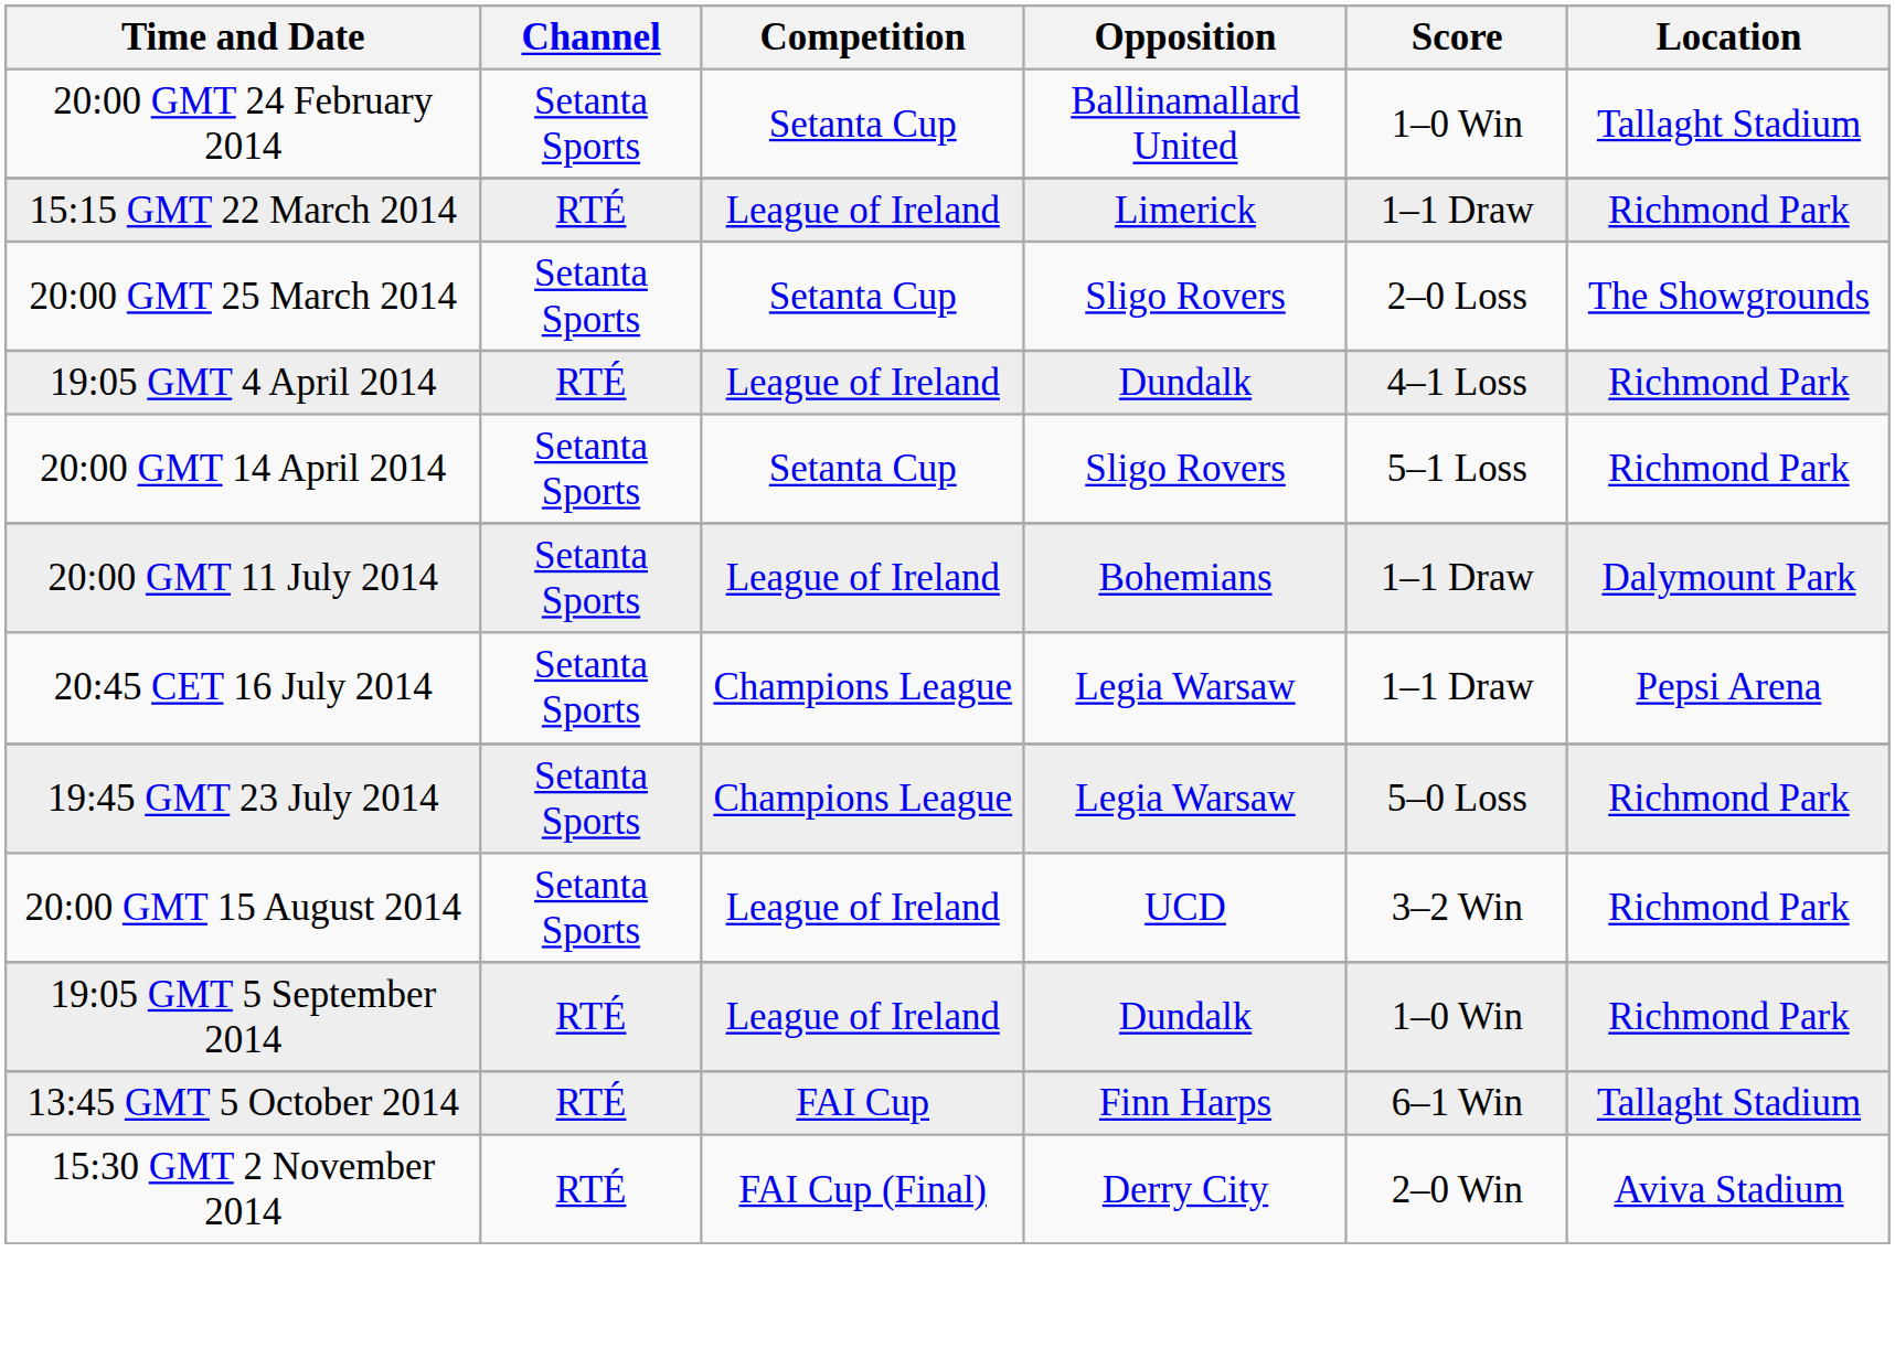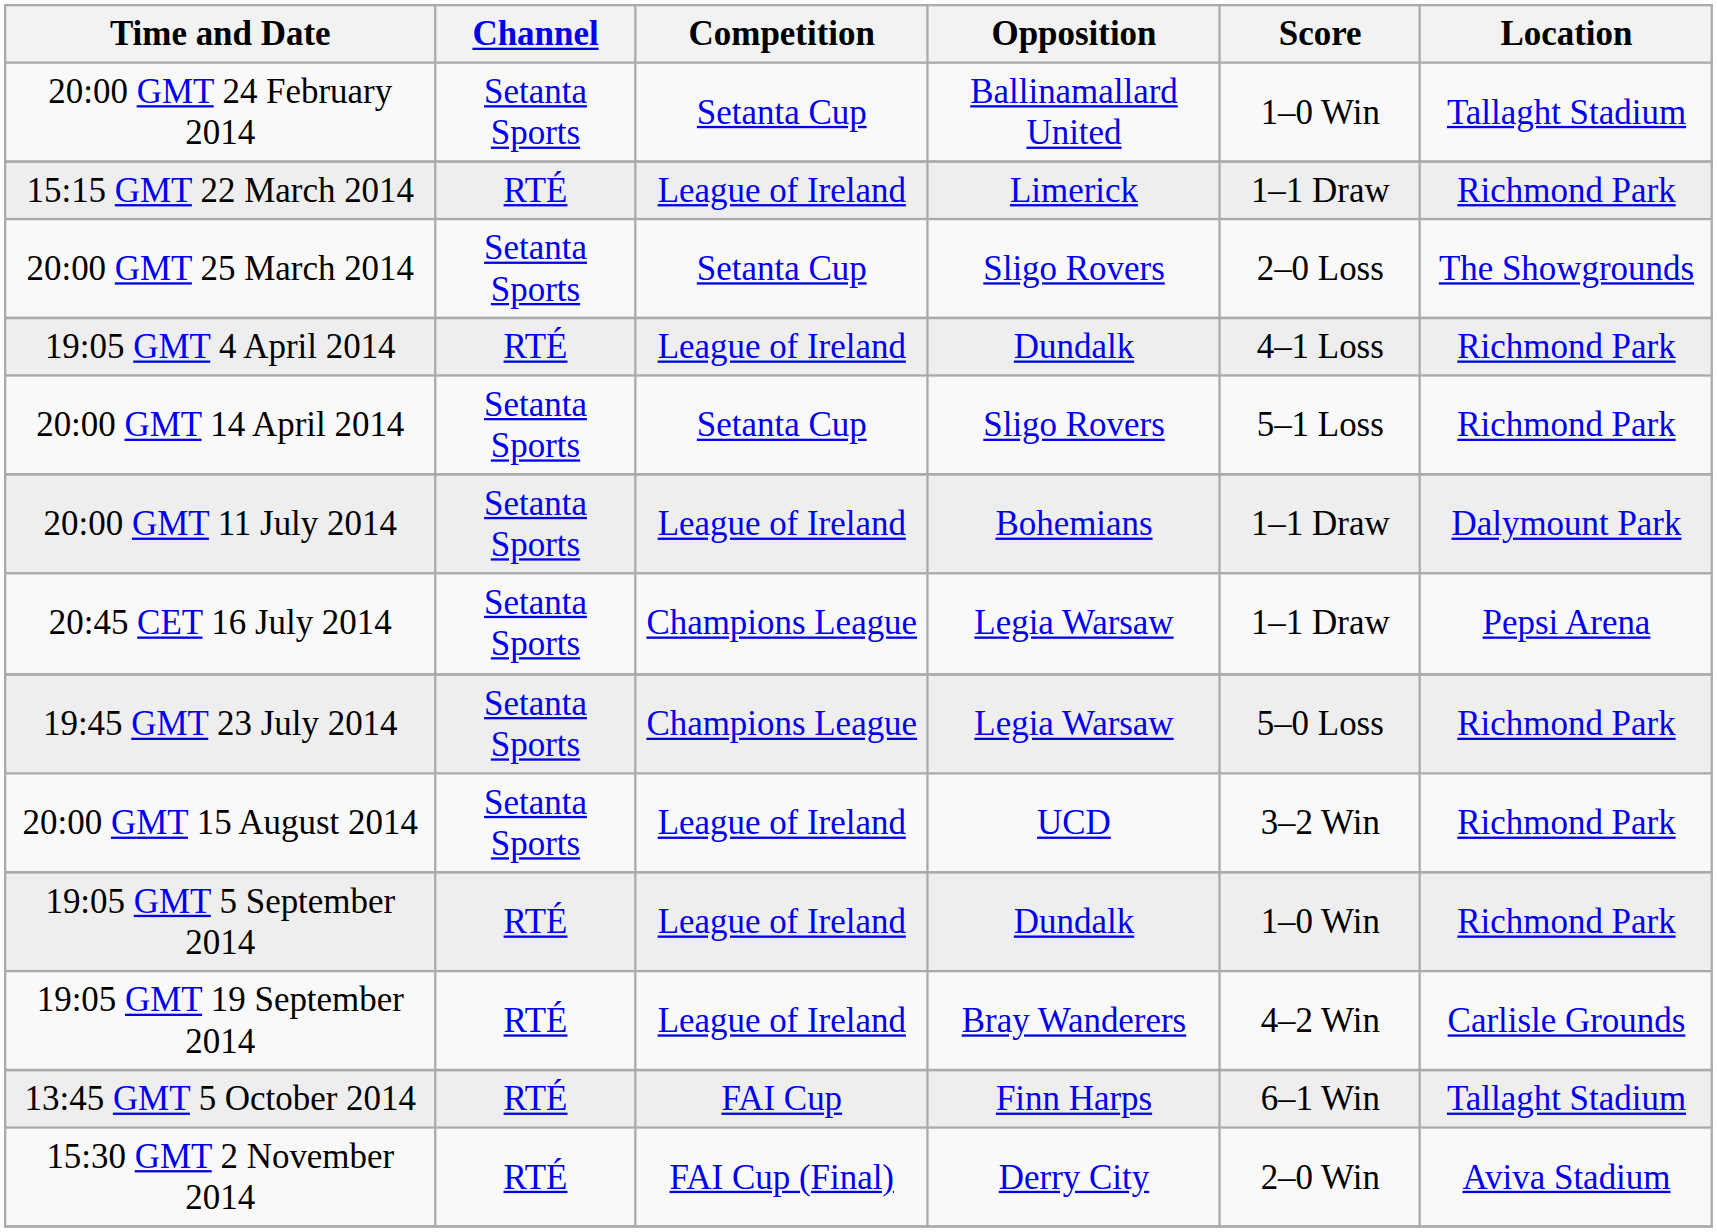+ row: 19:05 GMT 19 September 2014 | RTÉ | League of Ireland | Bray Wanderers | 4–2 Win | Carlisle Grounds
